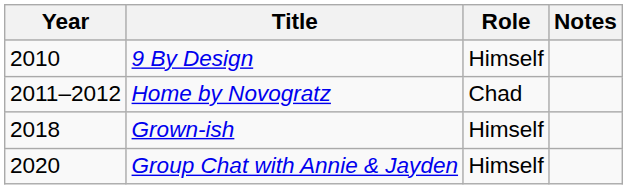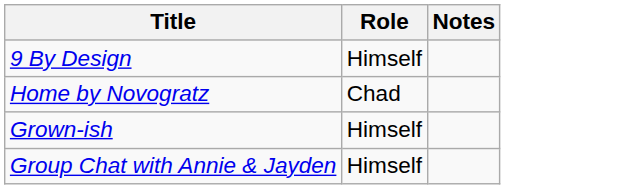- column: Year | 2010 | 2011–2012 | 2018 | 2020
